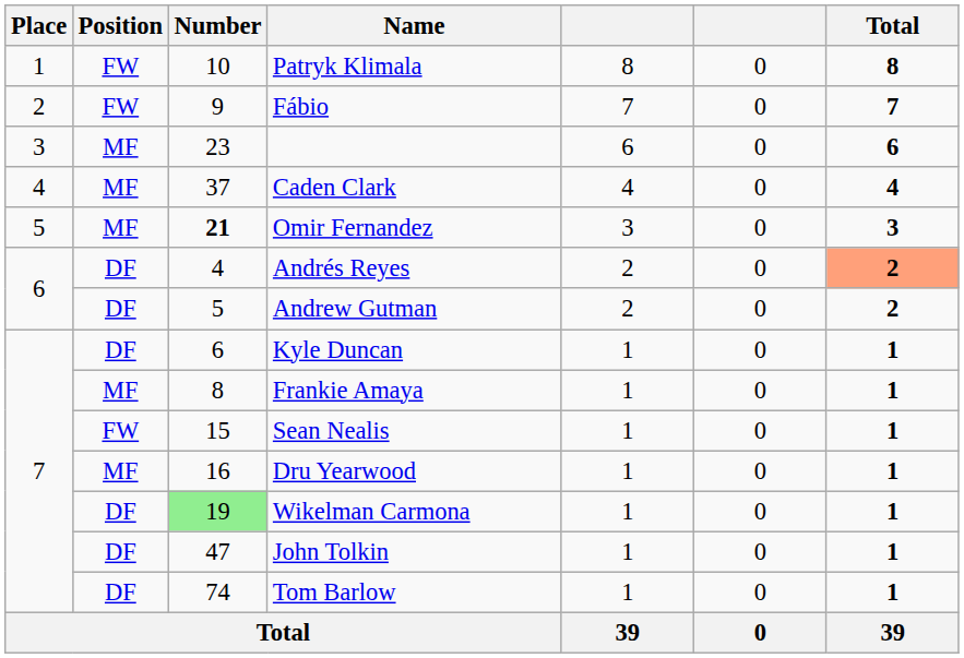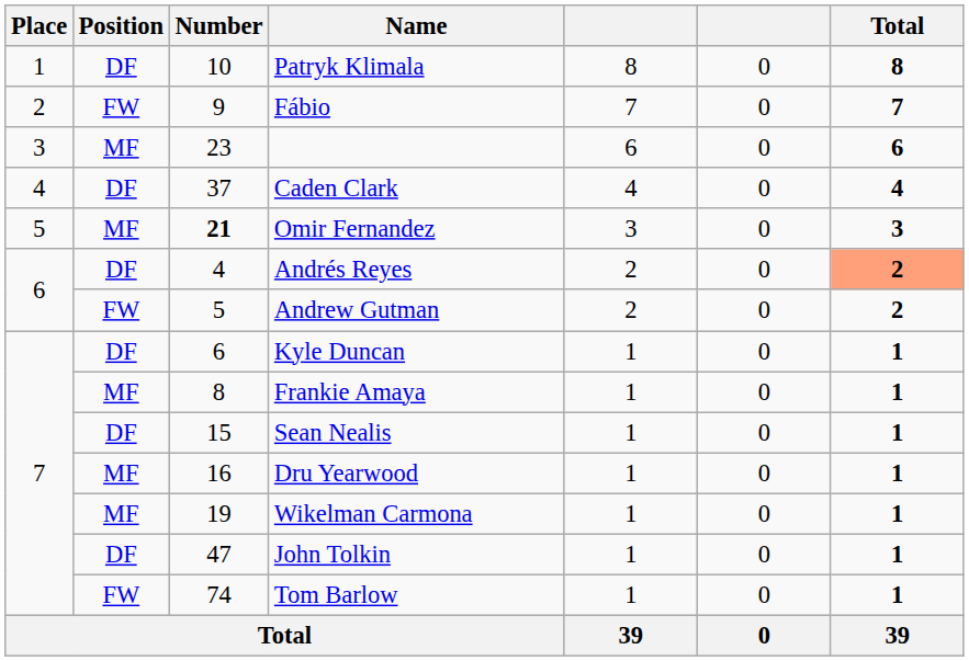Patryk Klimala | Position: FW -> DF
Caden Clark | Position: MF -> DF
Andrew Gutman | Position: DF -> FW
Sean Nealis | Position: FW -> DF
Wikelman Carmona | Position: DF -> MF
Wikelman Carmona | Number: lightgreen background -> no background
Tom Barlow | Position: DF -> FW
